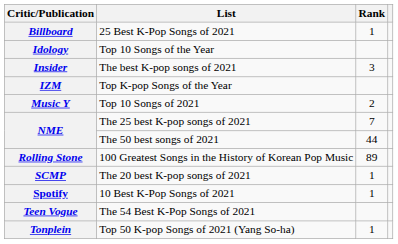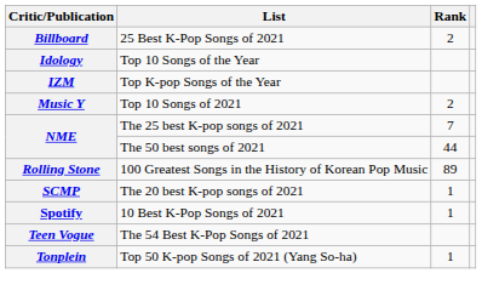Billboard | Rank: 1 -> 2
- row: Insider | The best K-pop songs of 2021 | 3
